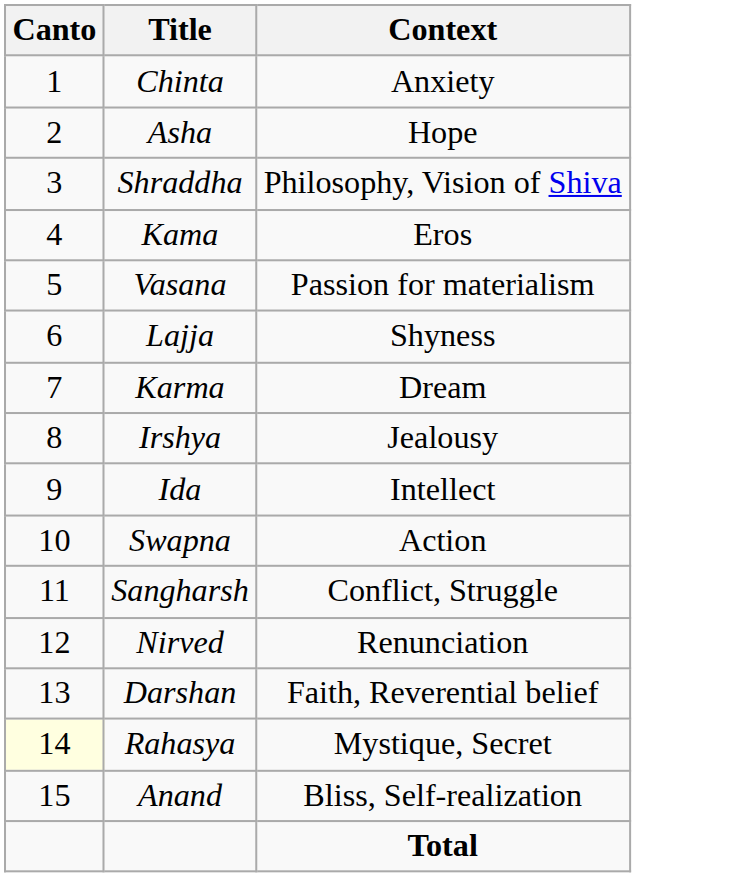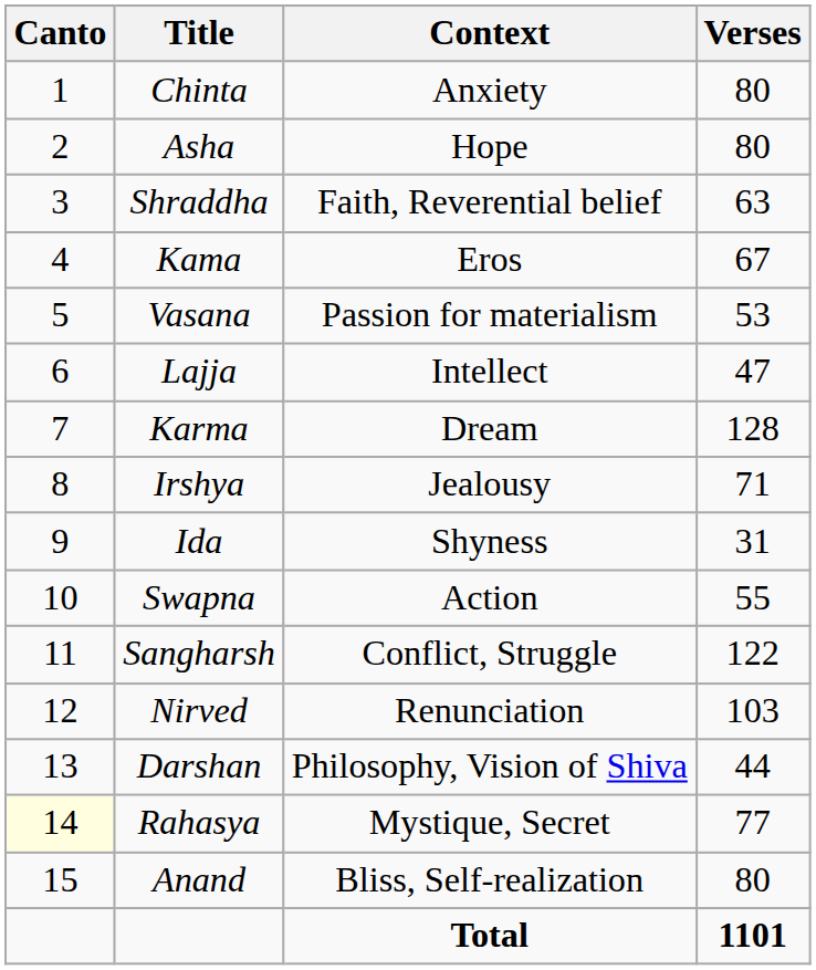+ column: Verses | 80 | 80 | 63 | 67 | 53 | 47 | 128 | 71 | 31 | 55 | 122 | 103 | 44 | 77 | 80 | 1101
Shraddha | Context: Philosophy, Vision of Shiva -> Faith, Reverential belief
Lajja | Context: Shyness -> Intellect
Ida | Context: Intellect -> Shyness
Darshan | Context: Faith, Reverential belief -> Philosophy, Vision of Shiva
